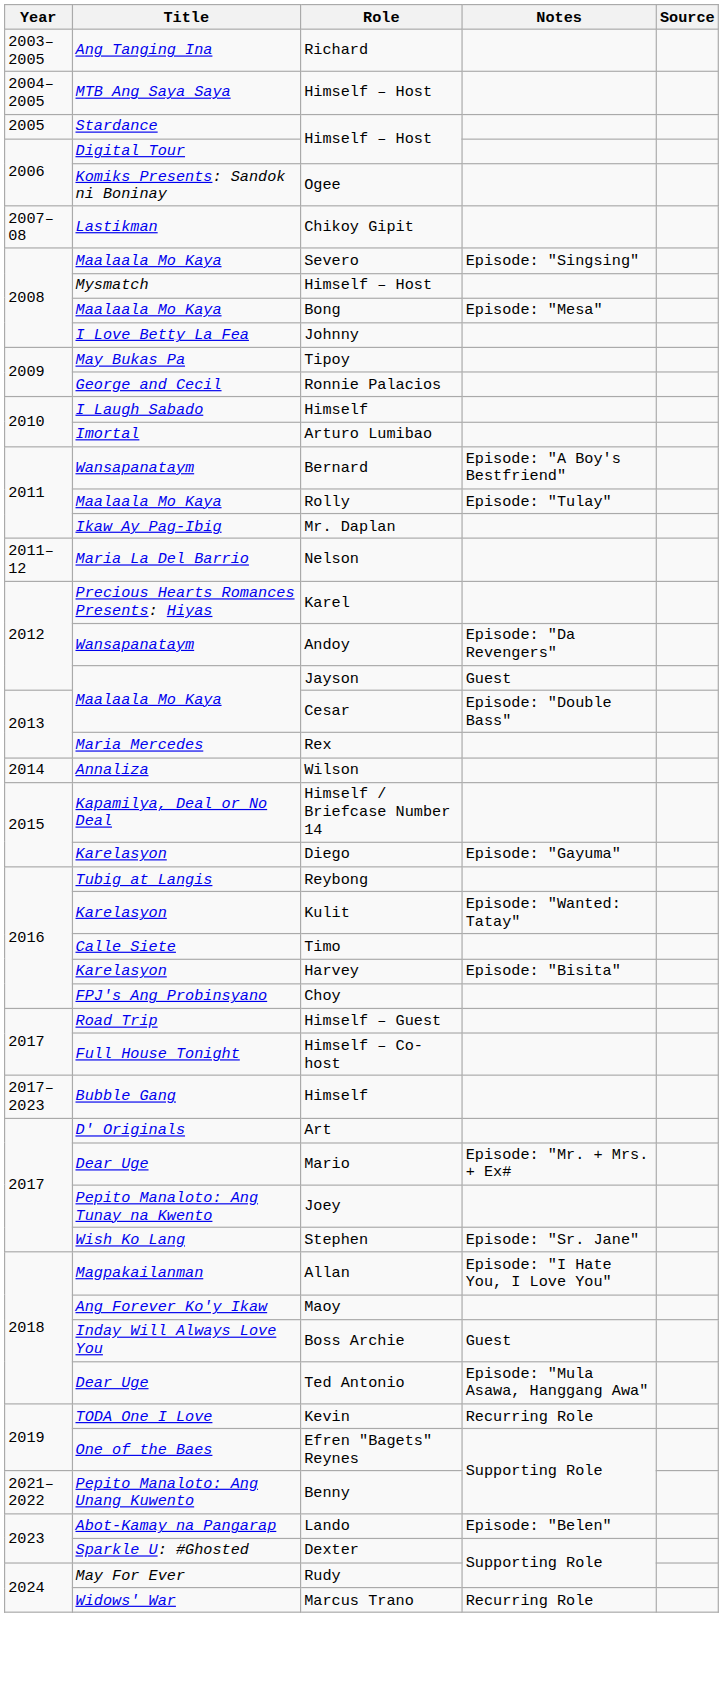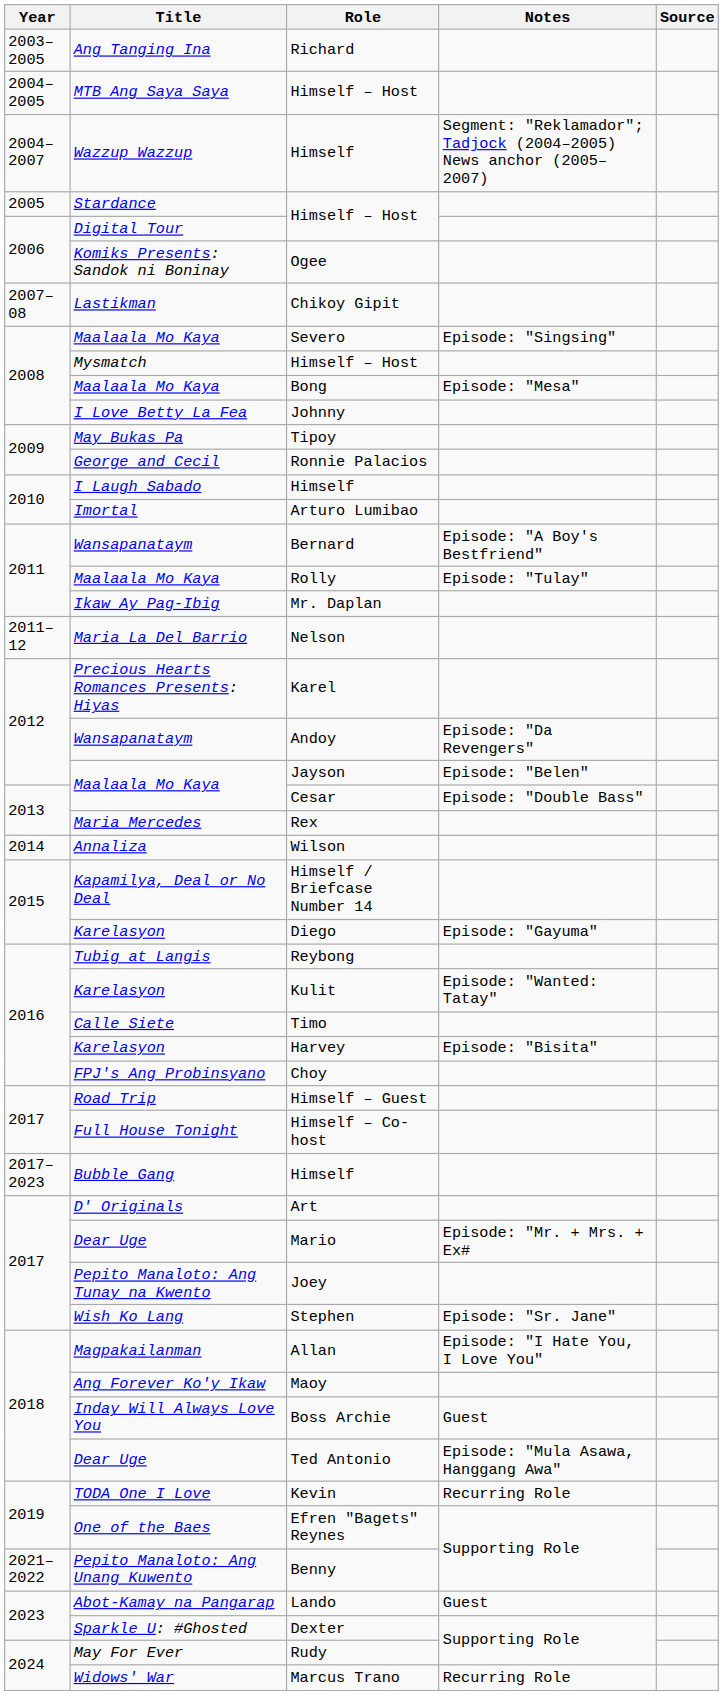+ row: 2004–2007 | Wazzup Wazzup | Himself | Segment: "Reklamador"; Tadjock (2004–2005) News anchor (2005–2007)
Jayson | Notes: Guest -> Episode: "Belen"
Lando | Notes: Episode: "Belen" -> Guest
